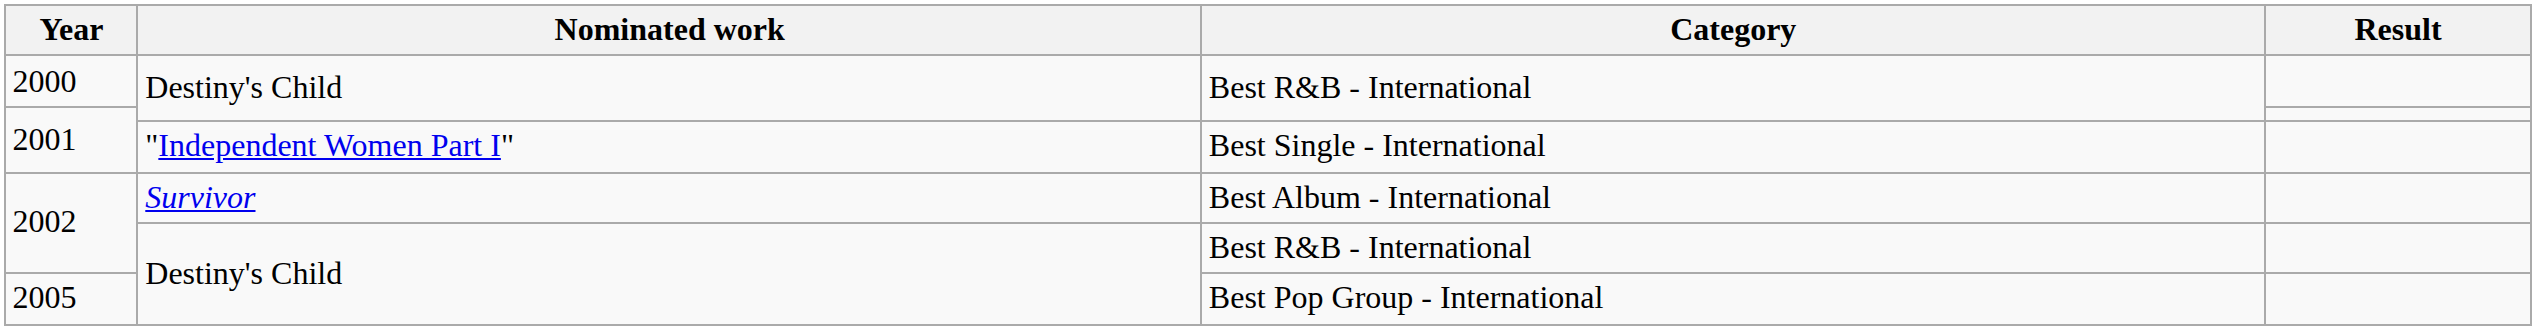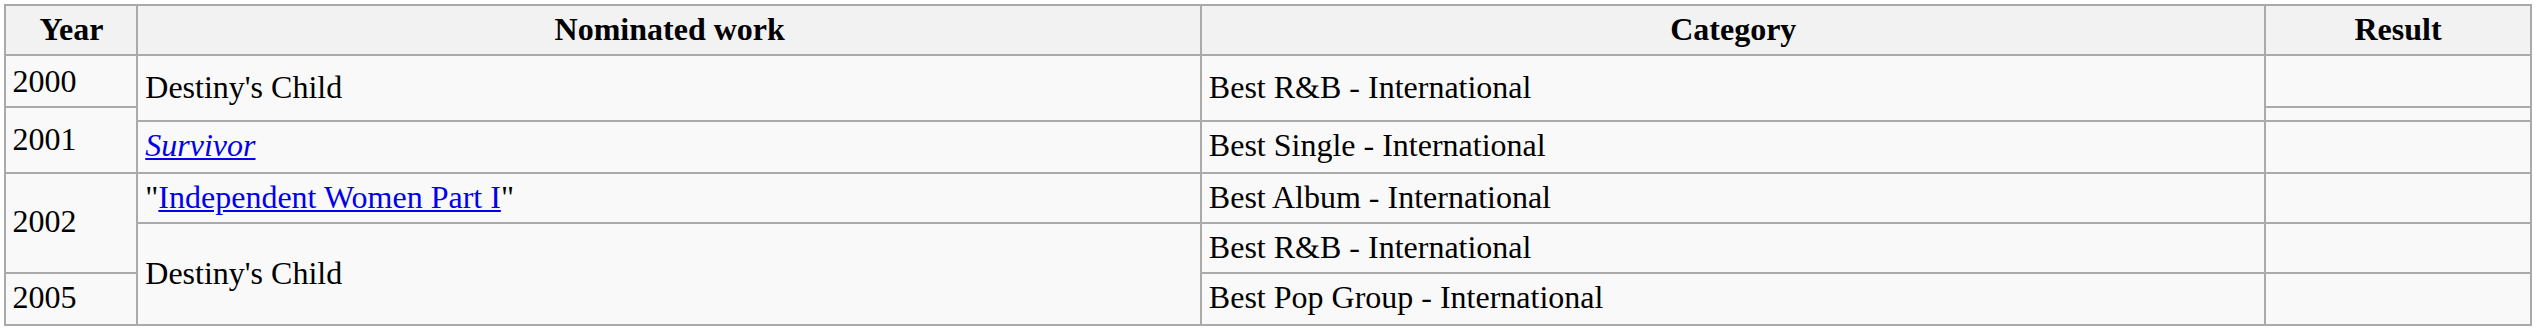2001 / Best Single - International | Nominated work: "Independent Women Part I" -> Survivor
2002 / Best Album - International | Nominated work: Survivor -> "Independent Women Part I"
